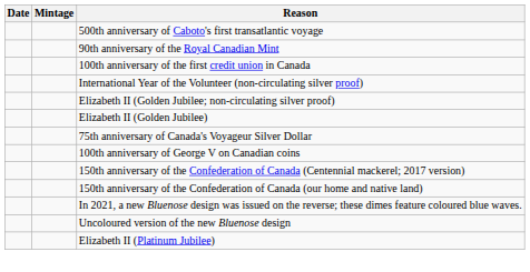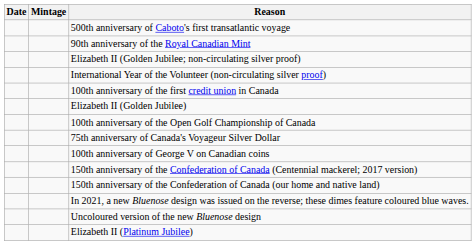rows swapped: 100th anniversary of the first credit union in Canada <-> Elizabeth II (Golden Jubilee; non-circulating silver proof)
+ row: 100th anniversary of the Open Golf Championship of Canada
